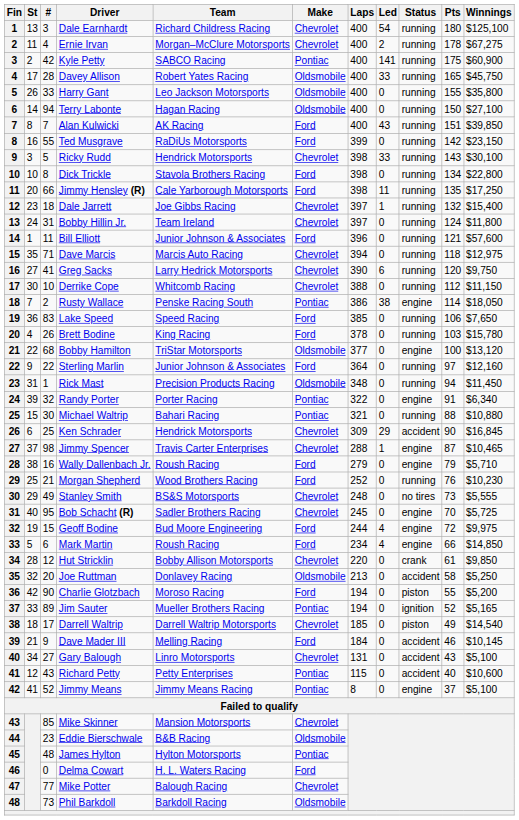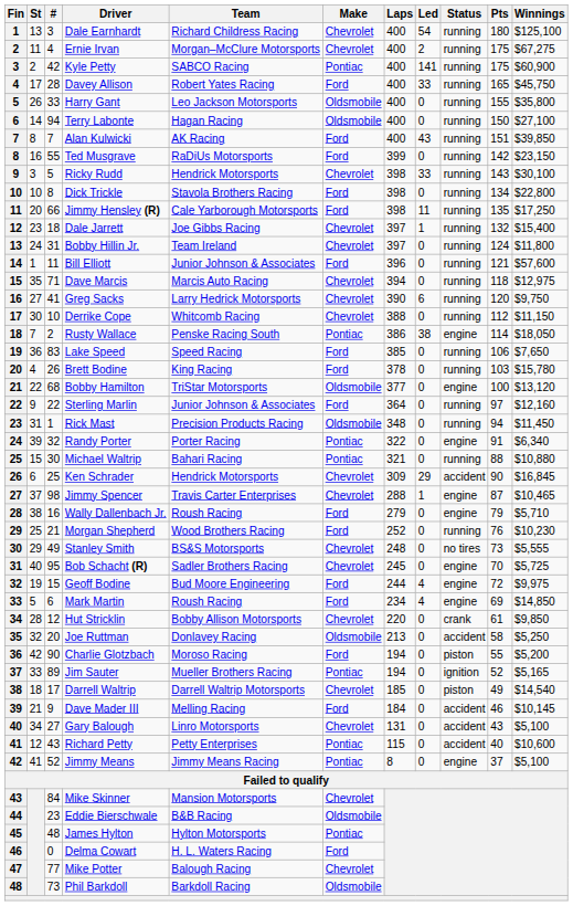Ernie Irvan | Pts: 178 -> 175
Davey Allison | Make: Oldsmobile -> Ford
Mark Martin | Pts: 66 -> 69
Mike Skinner | #: 85 -> 84
